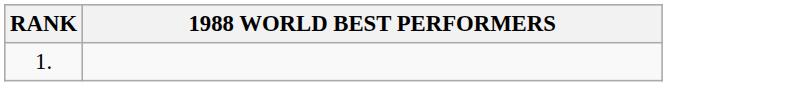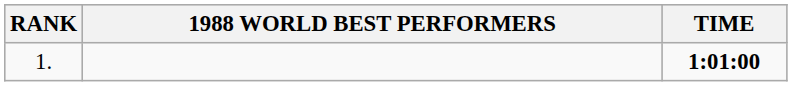+ column: TIME | 1:01:00
